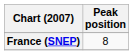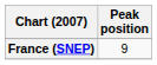France (SNEP) | Peak position: 8 -> 9
